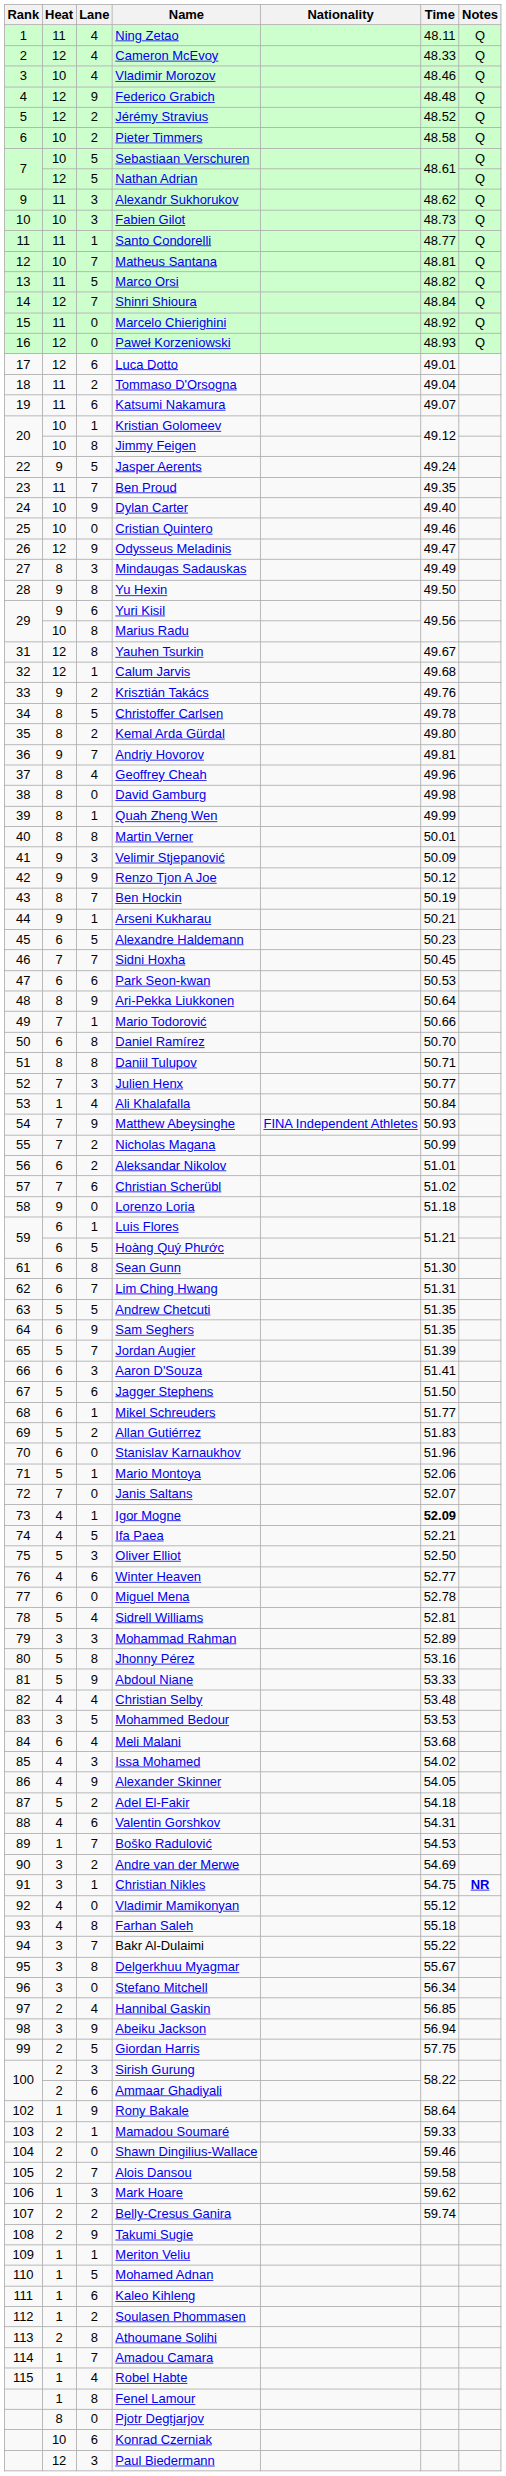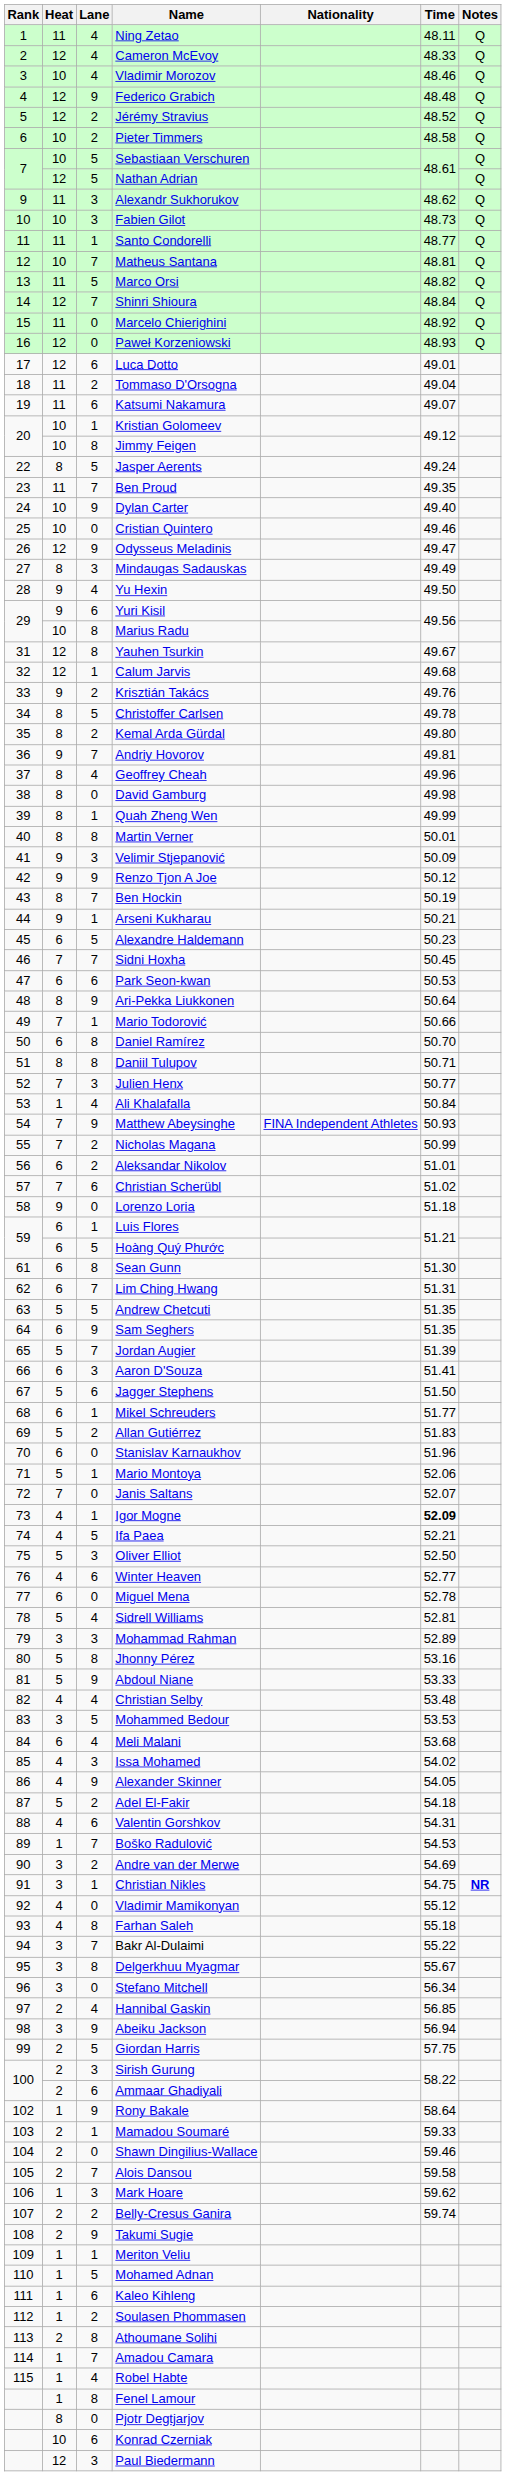Jasper Aerents | Heat: 9 -> 8
Yu Hexin | Lane: 8 -> 4
